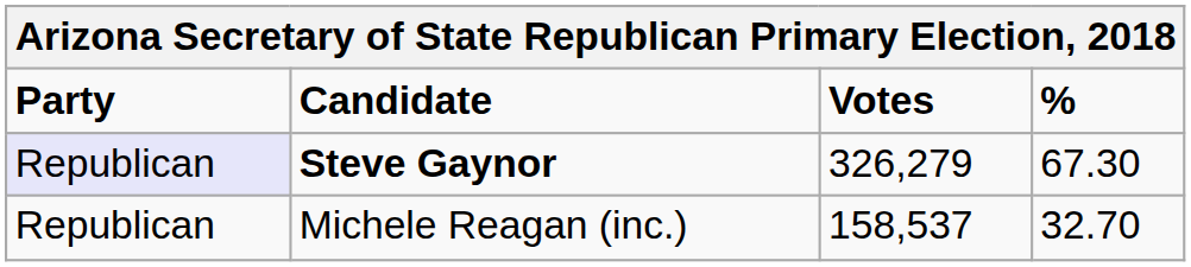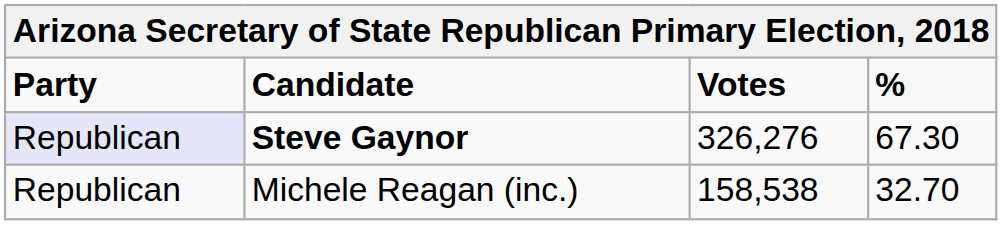Steve Gaynor | Votes: 326,279 -> 326,276
Michele Reagan (inc.) | Votes: 158,537 -> 158,538
